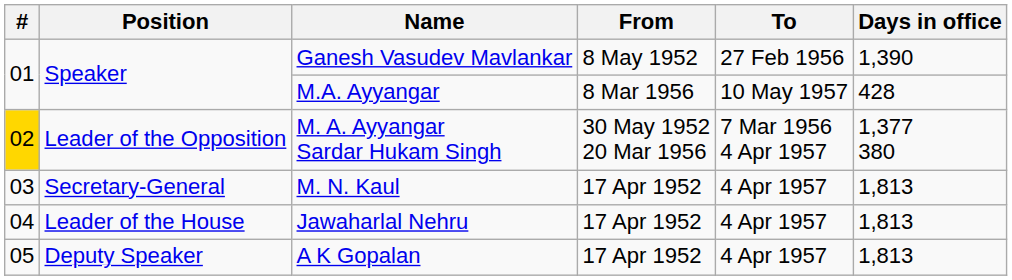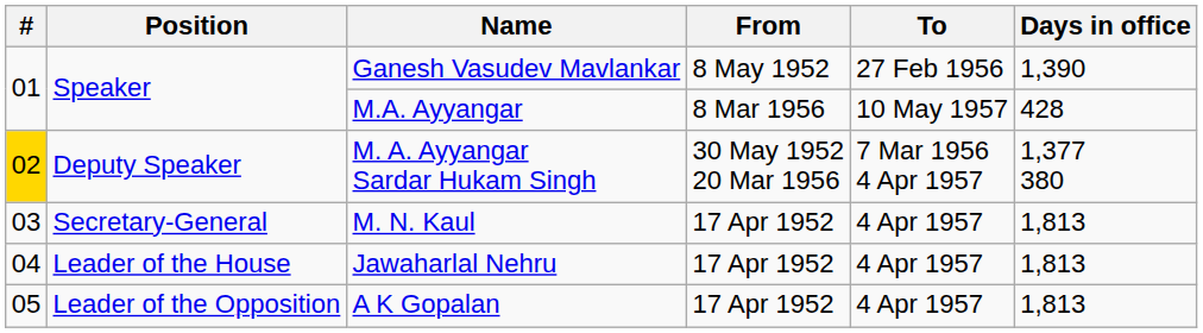M. A. Ayyangar Sardar Hukam Singh | Position: Leader of the Opposition -> Deputy Speaker
A K Gopalan | Position: Deputy Speaker -> Leader of the Opposition
